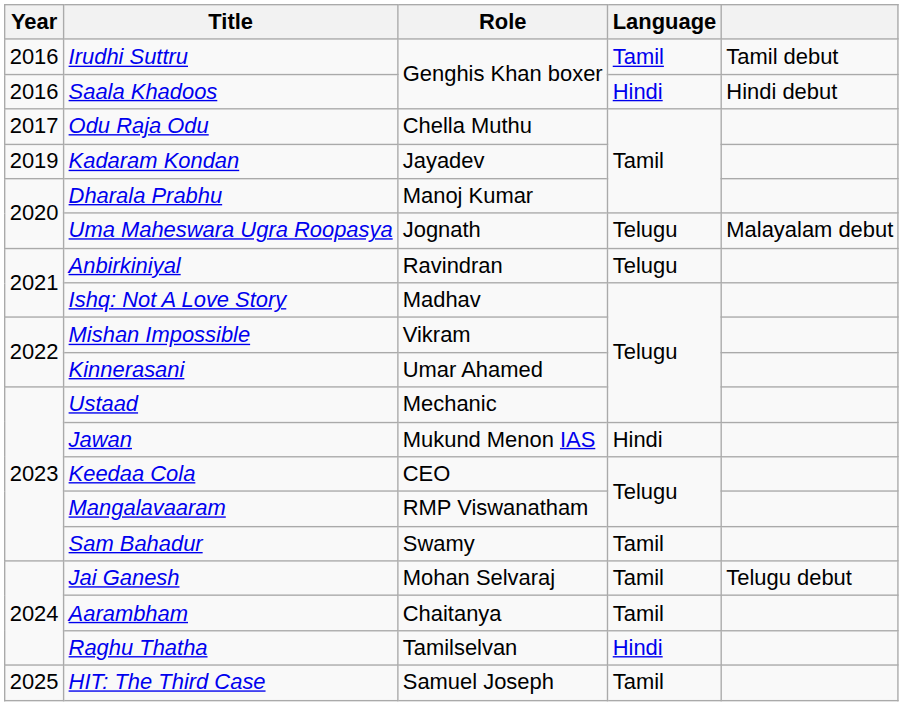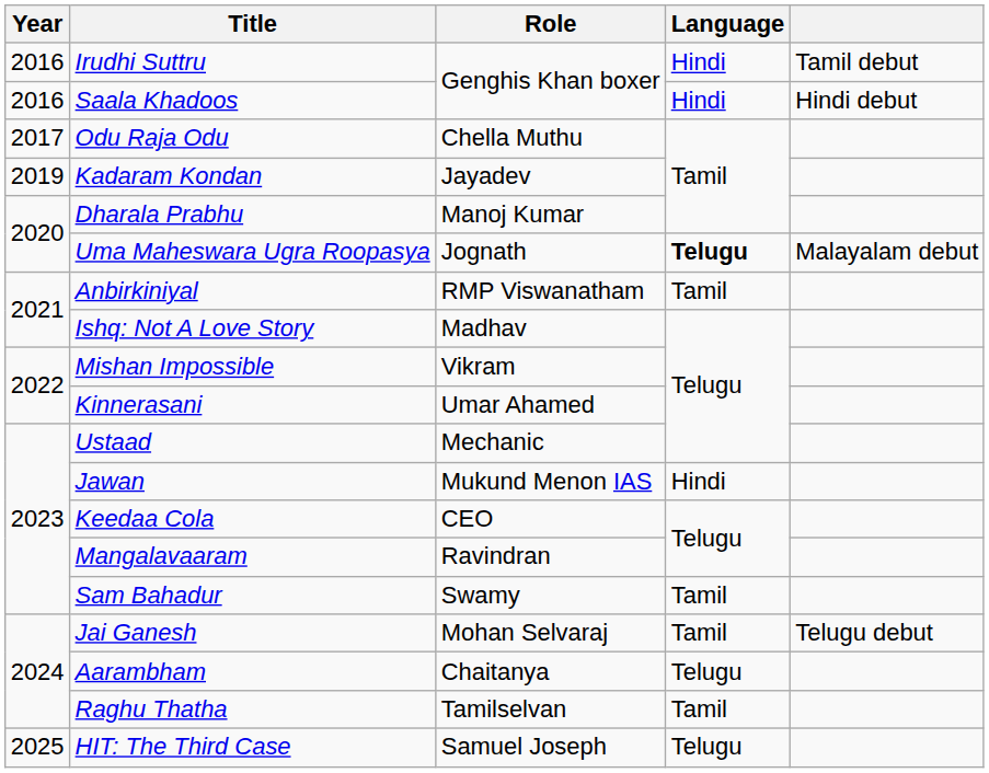Irudhi Suttru | Language: Tamil -> Hindi
Uma Maheswara Ugra Roopasya | Language: normal -> bold
Anbirkiniyal | Role: Ravindran -> RMP Viswanatham
Anbirkiniyal | Language: Telugu -> Tamil
Mangalavaaram | Role: RMP Viswanatham -> Ravindran
Aarambham | Language: Tamil -> Telugu
Raghu Thatha | Language: Hindi -> Tamil
HIT: The Third Case | Language: Tamil -> Telugu
